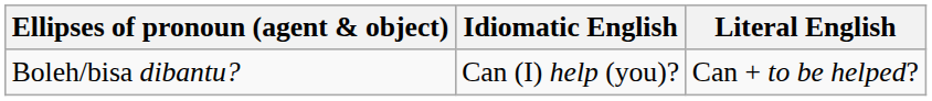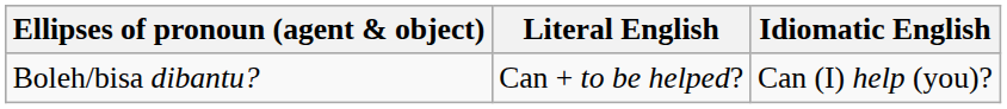columns swapped: Literal English <-> Idiomatic English
